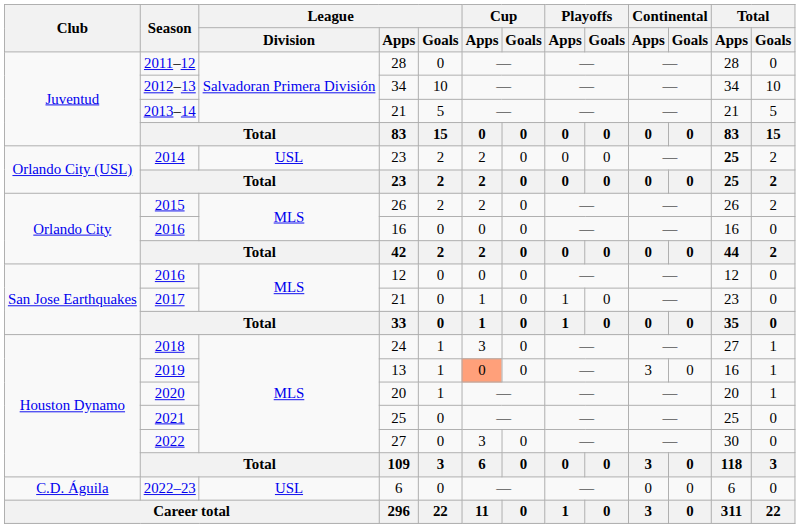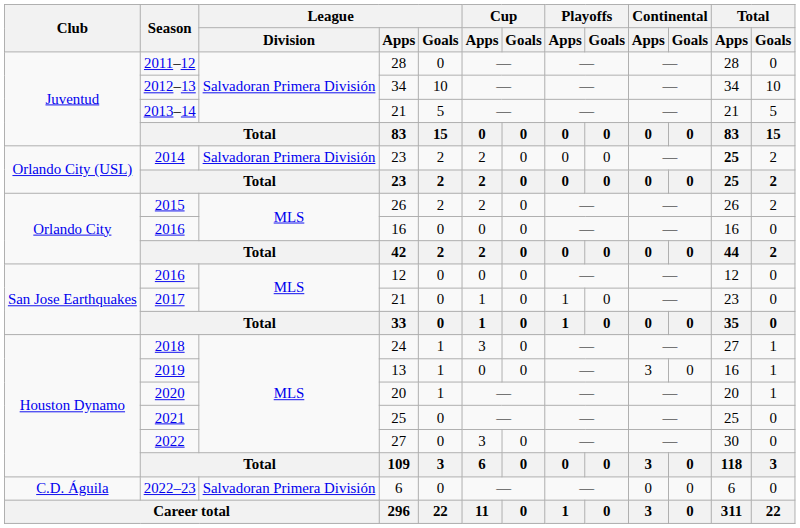2014 | League / Division: USL -> Salvadoran Primera División
2019 | Cup / Apps: lightsalmon background -> no background
2022–23 | League / Division: USL -> Salvadoran Primera División
